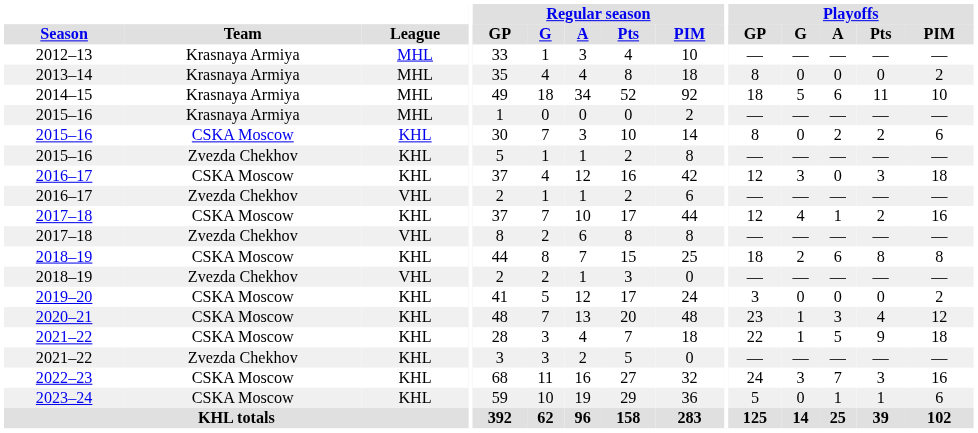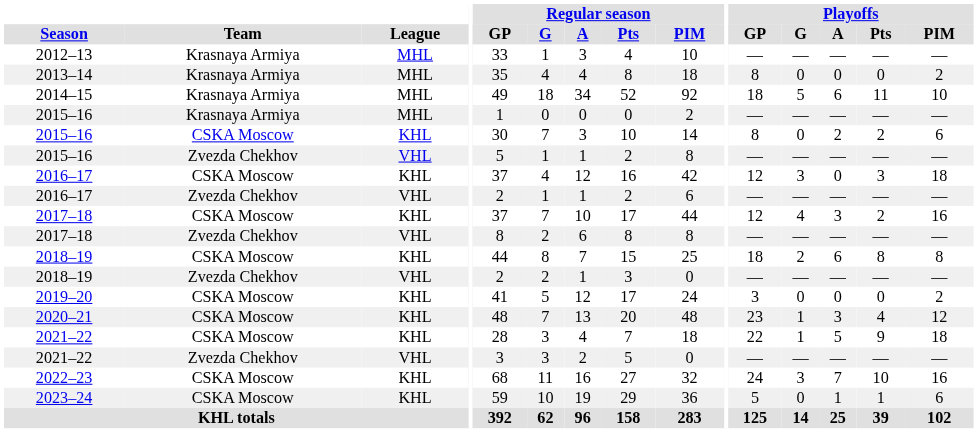2015–16 / Zvezda Chekhov | League: KHL -> VHL
2017–18 / CSKA Moscow | Playoffs / A: 1 -> 3
2021–22 / Zvezda Chekhov | League: KHL -> VHL
2022–23 | Playoffs / Pts: 3 -> 10
